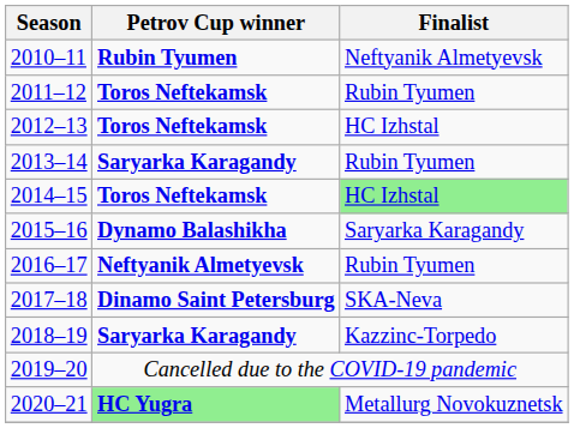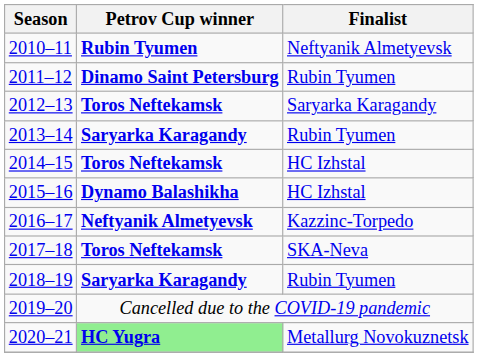2011–12 | Petrov Cup winner: Toros Neftekamsk -> Dinamo Saint Petersburg
2012–13 | Finalist: HC Izhstal -> Saryarka Karagandy
2014–15 | Finalist: lightgreen background -> no background
2015–16 | Finalist: Saryarka Karagandy -> HC Izhstal
2016–17 | Finalist: Rubin Tyumen -> Kazzinc-Torpedo
2017–18 | Petrov Cup winner: Dinamo Saint Petersburg -> Toros Neftekamsk
2018–19 | Finalist: Kazzinc-Torpedo -> Rubin Tyumen
